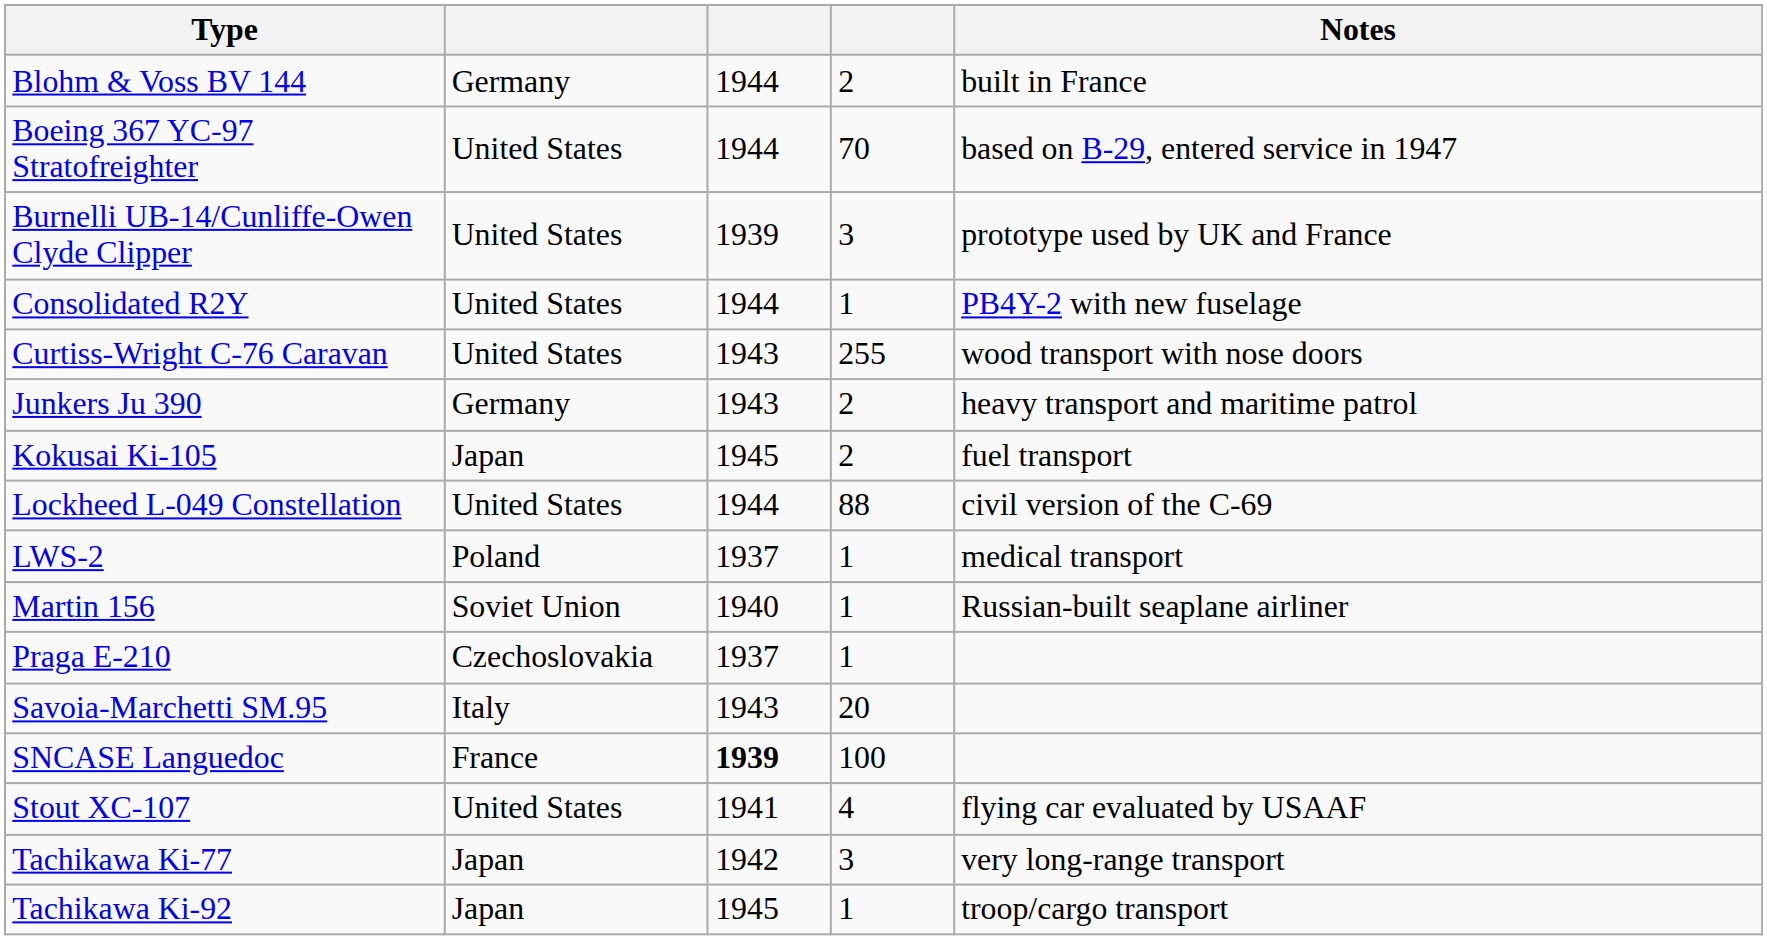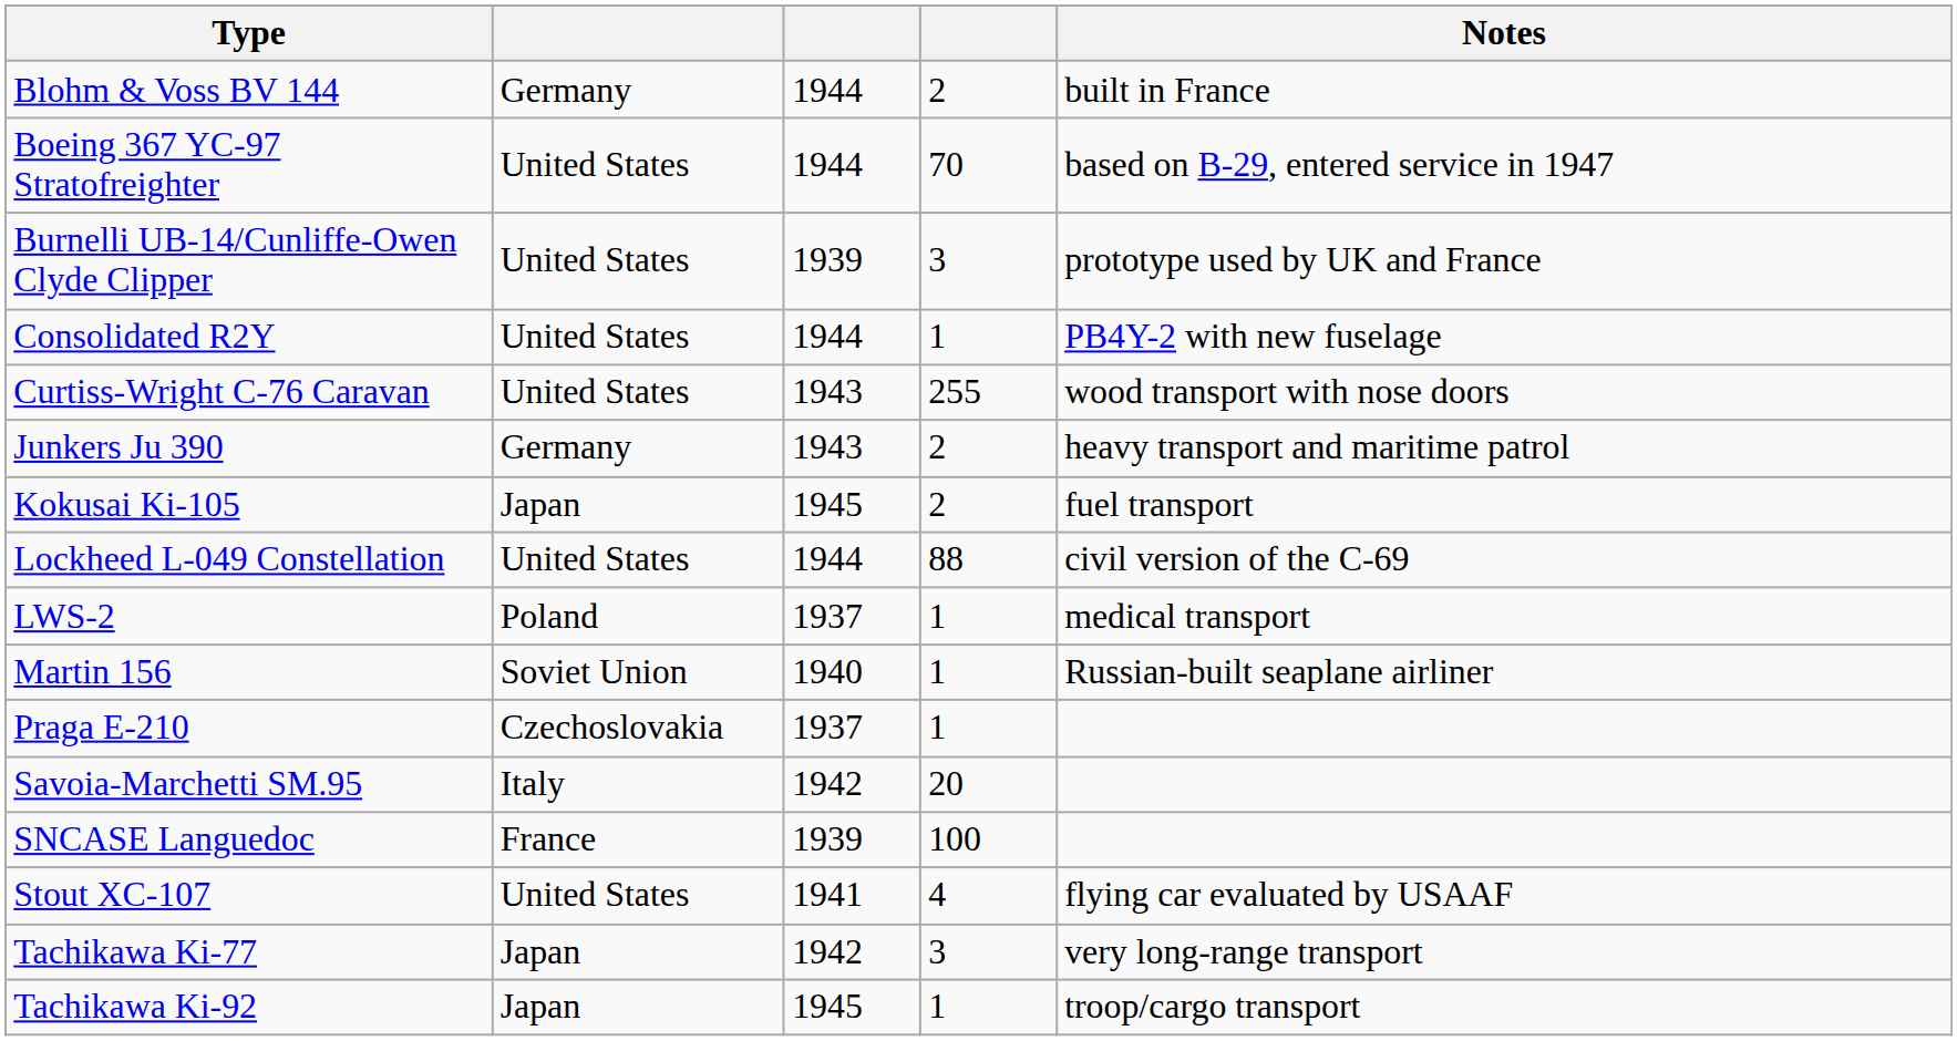Savoia-Marchetti SM.95 | column 3: 1943 -> 1942
SNCASE Languedoc | column 3: bold -> normal
